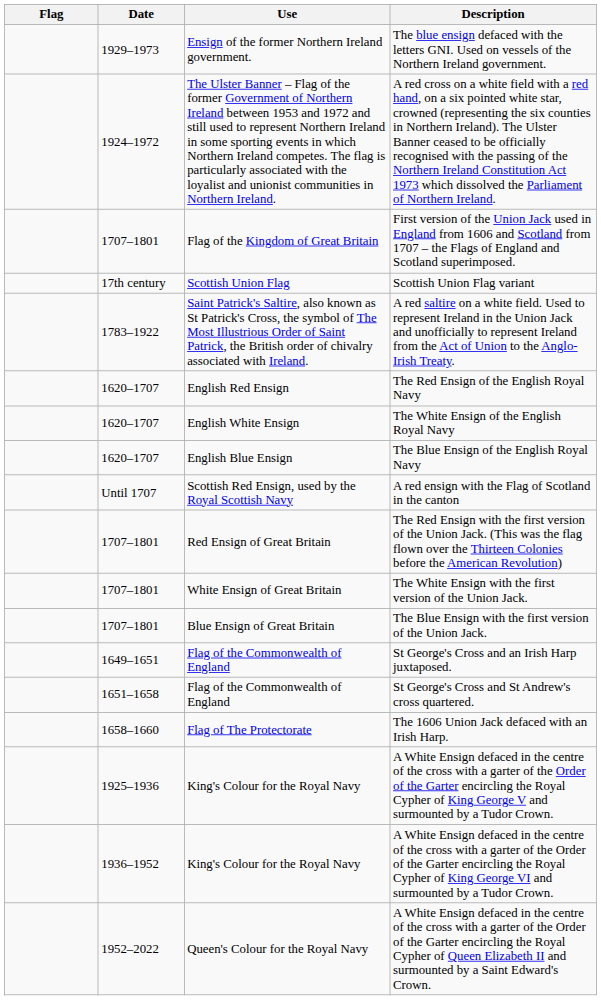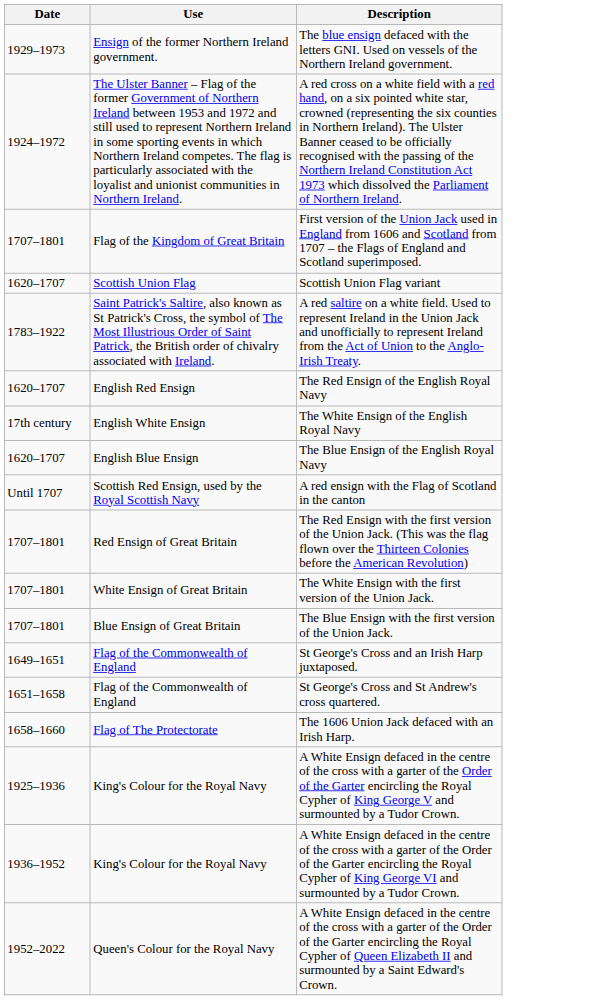- column: Flag
Scottish Union Flag variant | Date: 17th century -> 1620–1707
The White Ensign of the English Royal Navy | Date: 1620–1707 -> 17th century
